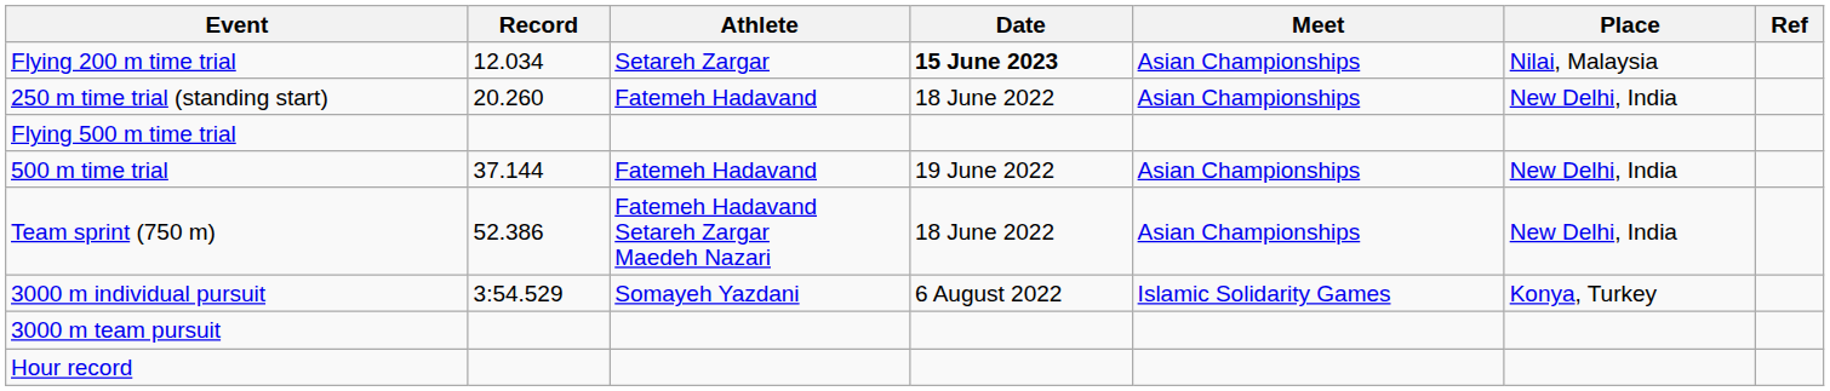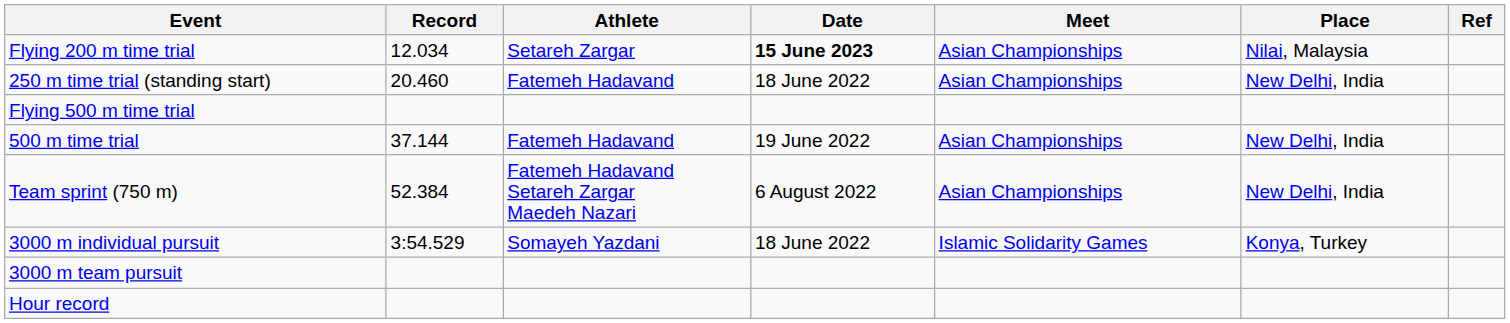250 m time trial (standing start) | Record: 20.260 -> 20.460
Team sprint (750 m) | Record: 52.386 -> 52.384
Team sprint (750 m) | Date: 18 June 2022 -> 6 August 2022
3000 m individual pursuit | Date: 6 August 2022 -> 18 June 2022
